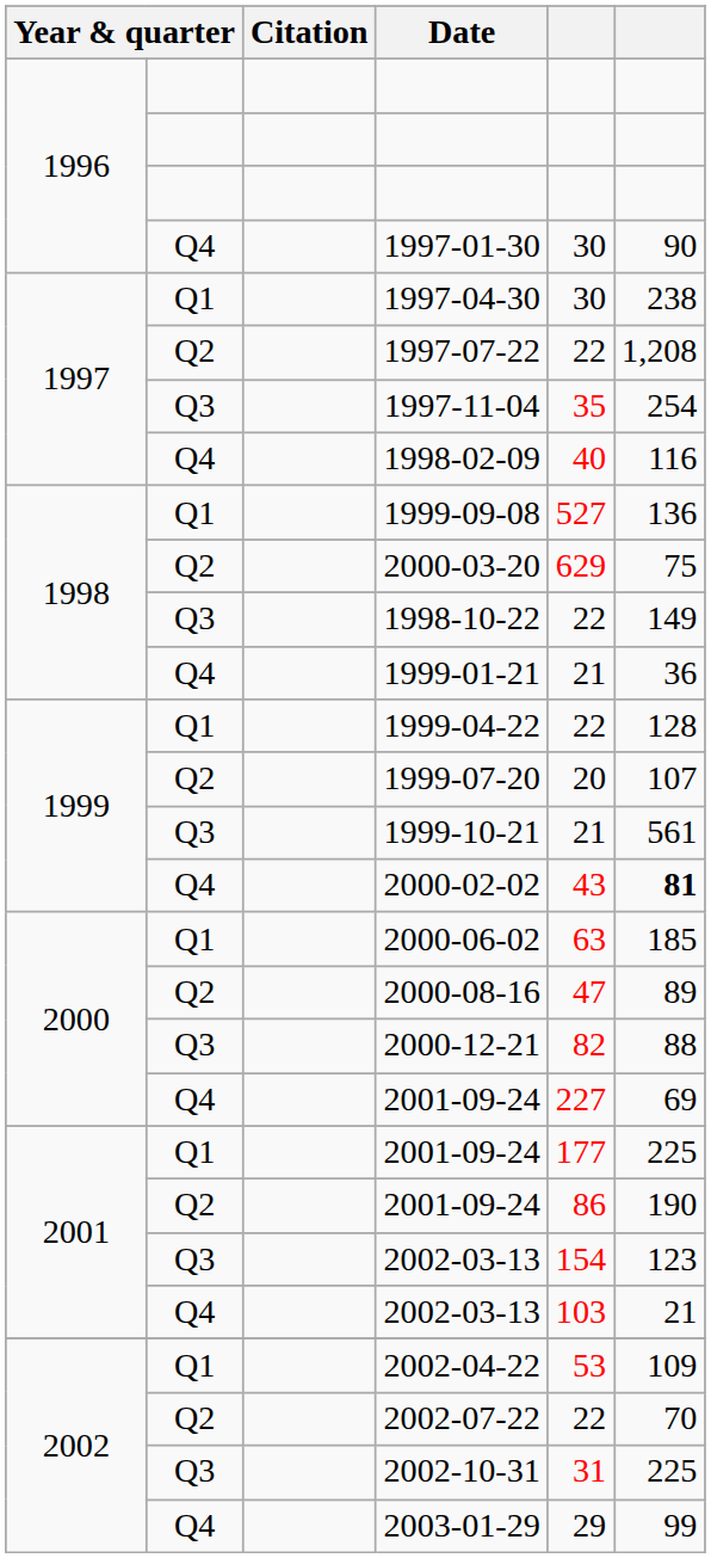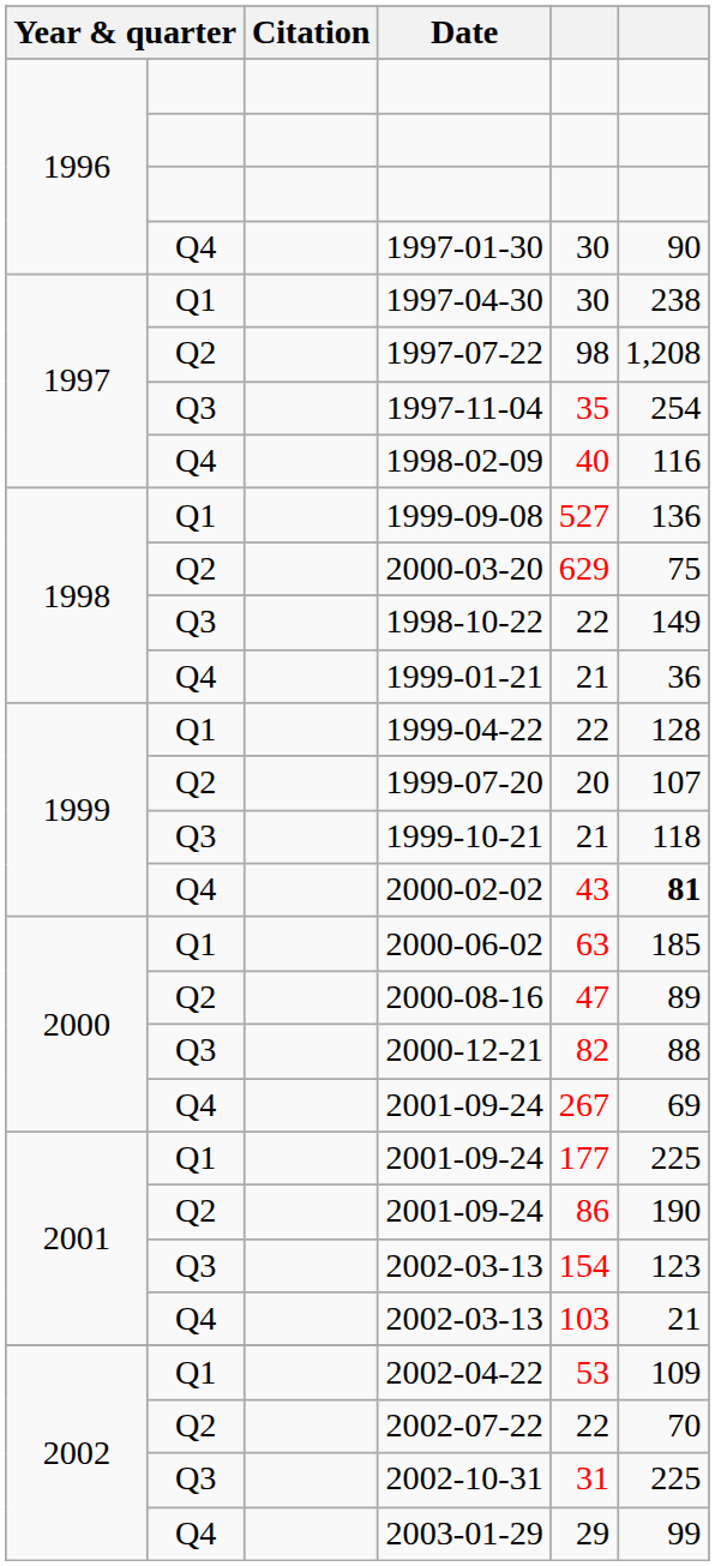1997‑07‑22 | column 5: 22 -> 98
1999‑10‑21 | column 6: 561 -> 118
Q4 / 2001‑09‑24 | column 5: 227 -> 267
